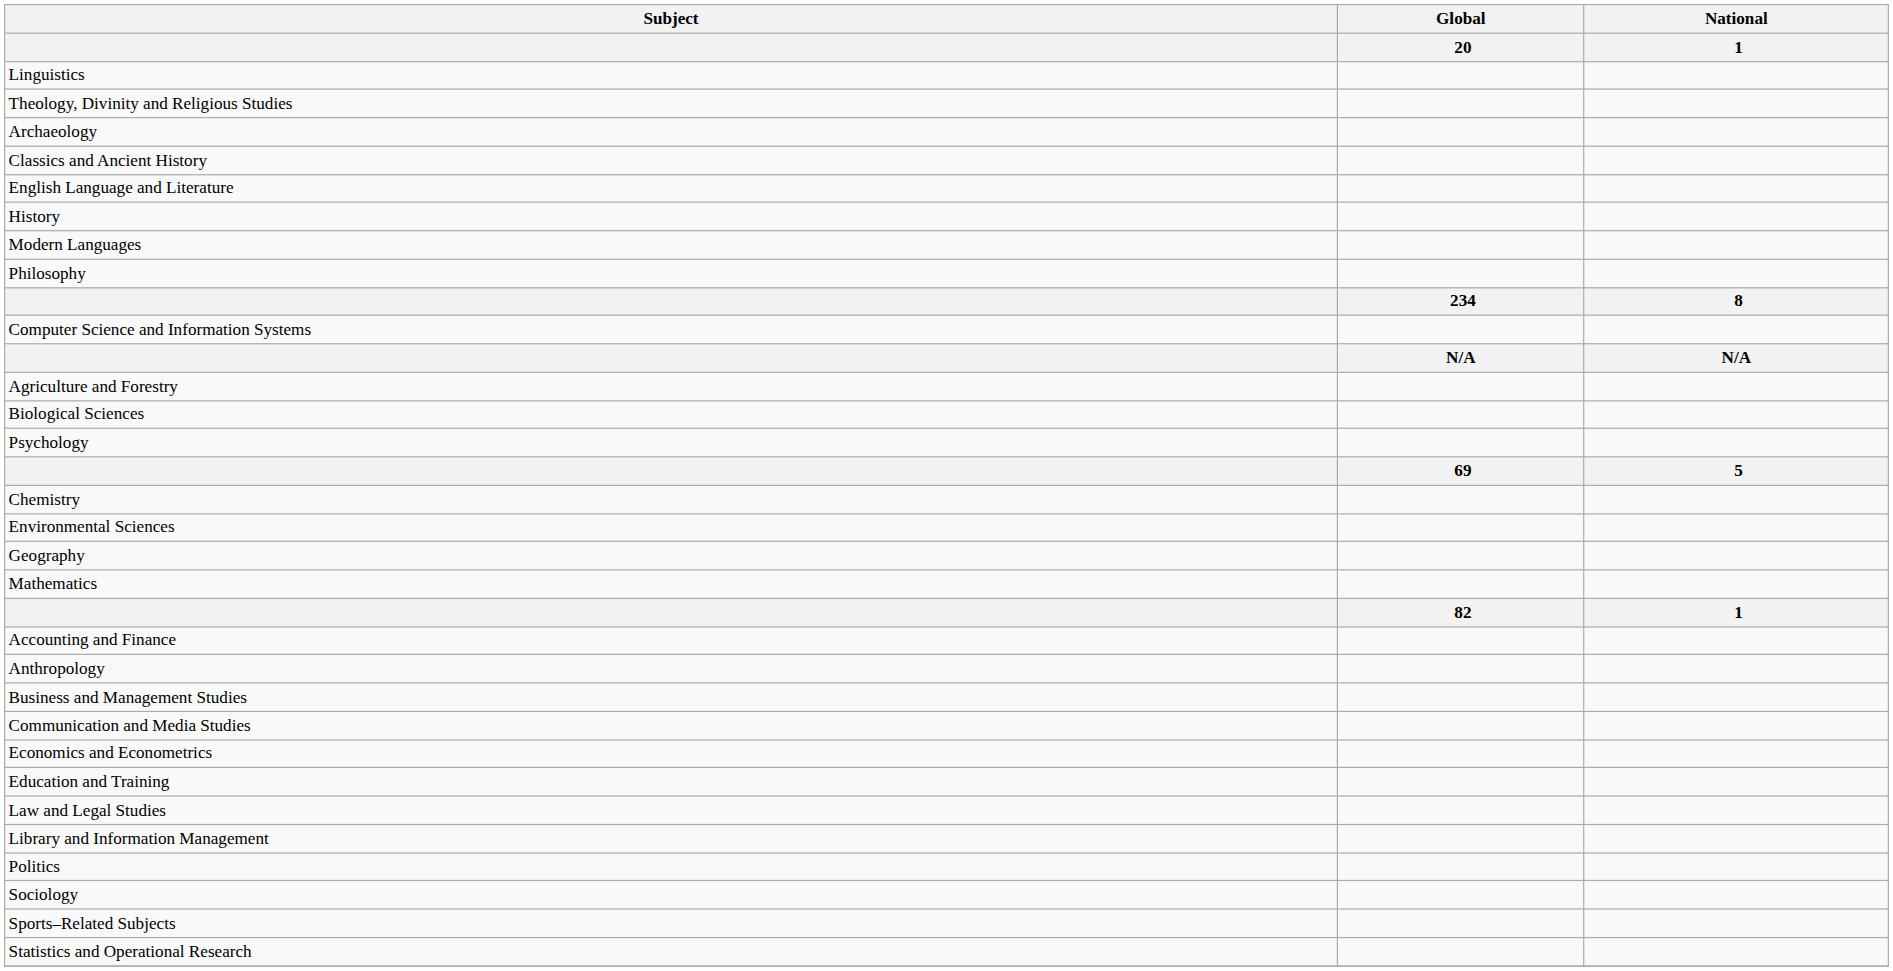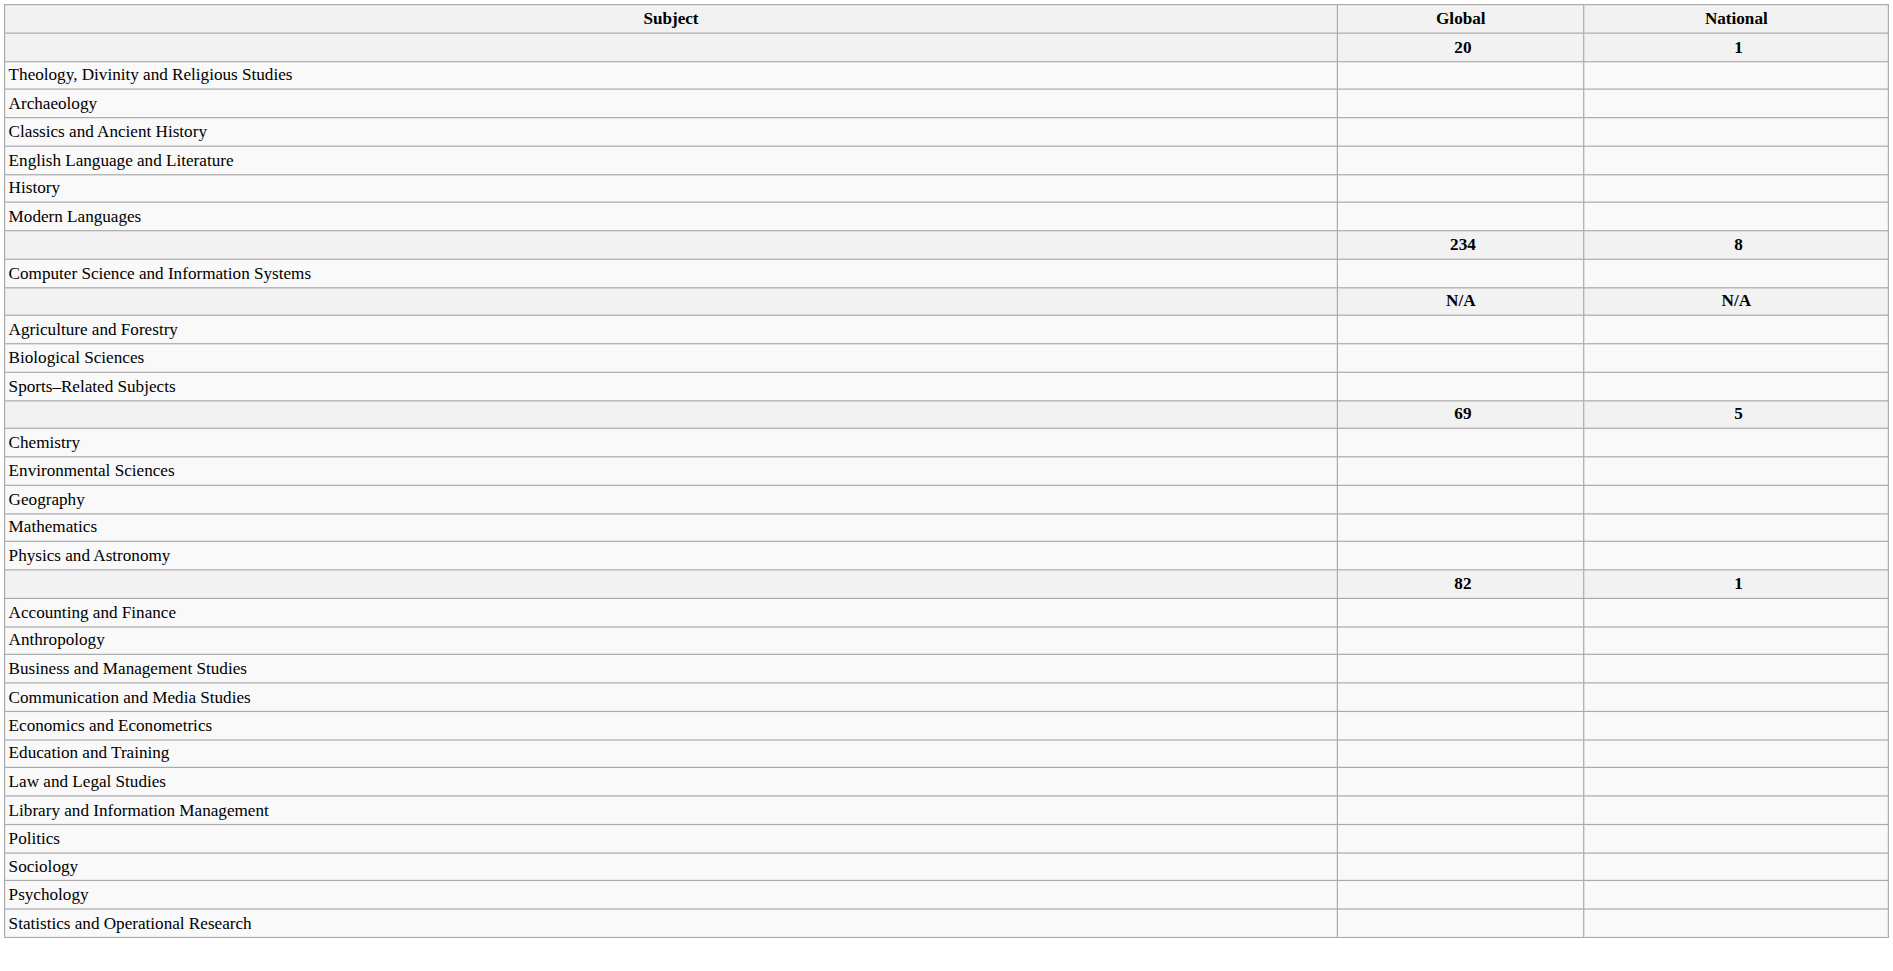- row: Linguistics
- row: Philosophy
rows swapped: Psychology <-> Sports–Related Subjects
+ row: Physics and Astronomy
